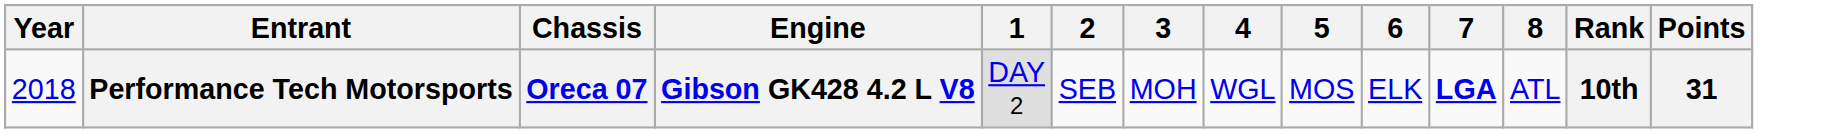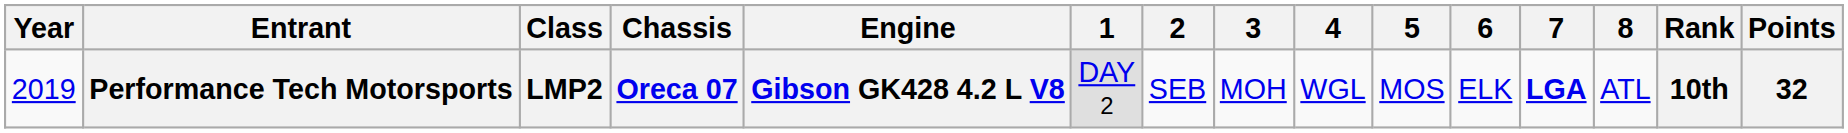+ column: Class | LMP2
Performance Tech Motorsports | Year: 2018 -> 2019
Performance Tech Motorsports | Points: 31 -> 32
